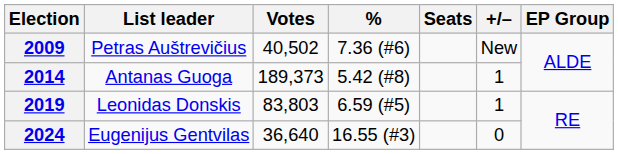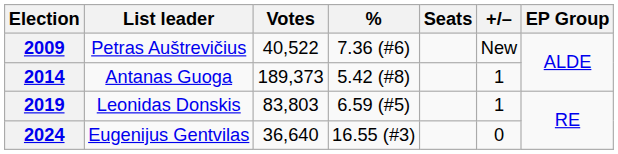2009 | Votes: 40,502 -> 40,522
